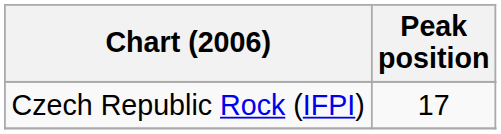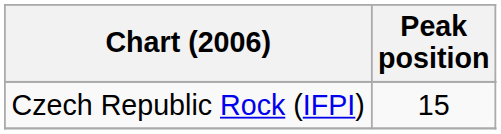Czech Republic Rock (IFPI) | Peak position: 17 -> 15
